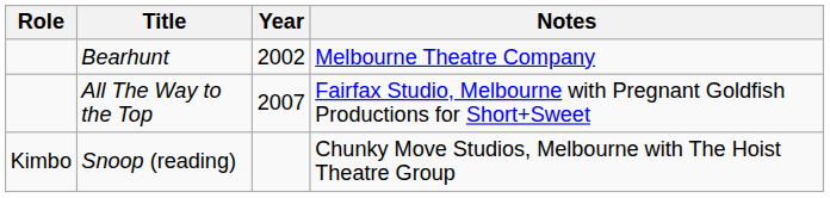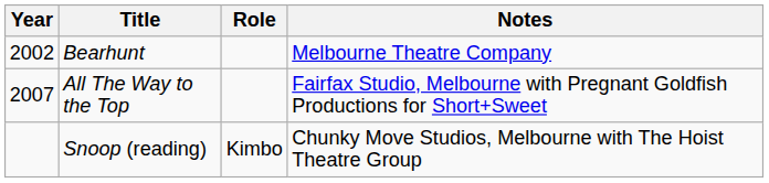columns swapped: Year <-> Role
